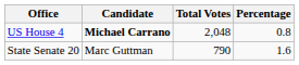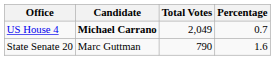US House 4 | Total Votes: 2,048 -> 2,049
US House 4 | Percentage: 0.8 -> 0.7
